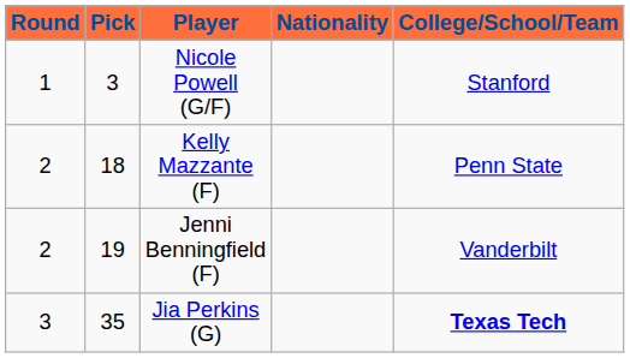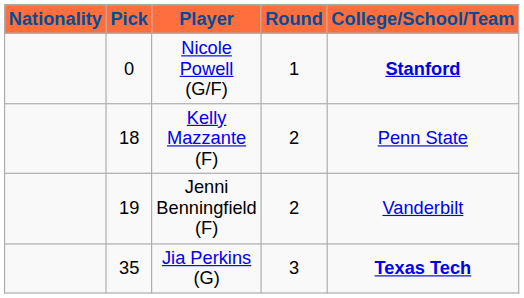columns swapped: Round <-> Nationality
Nicole Powell (G/F) | Pick: 3 -> 0
Nicole Powell (G/F) | College/School/Team: normal -> bold
